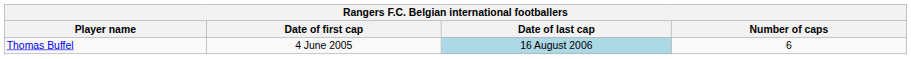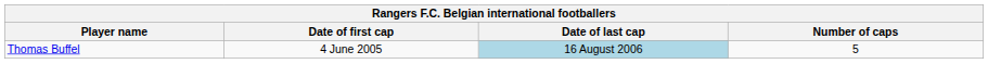Thomas Buffel | Number of caps: 6 -> 5
